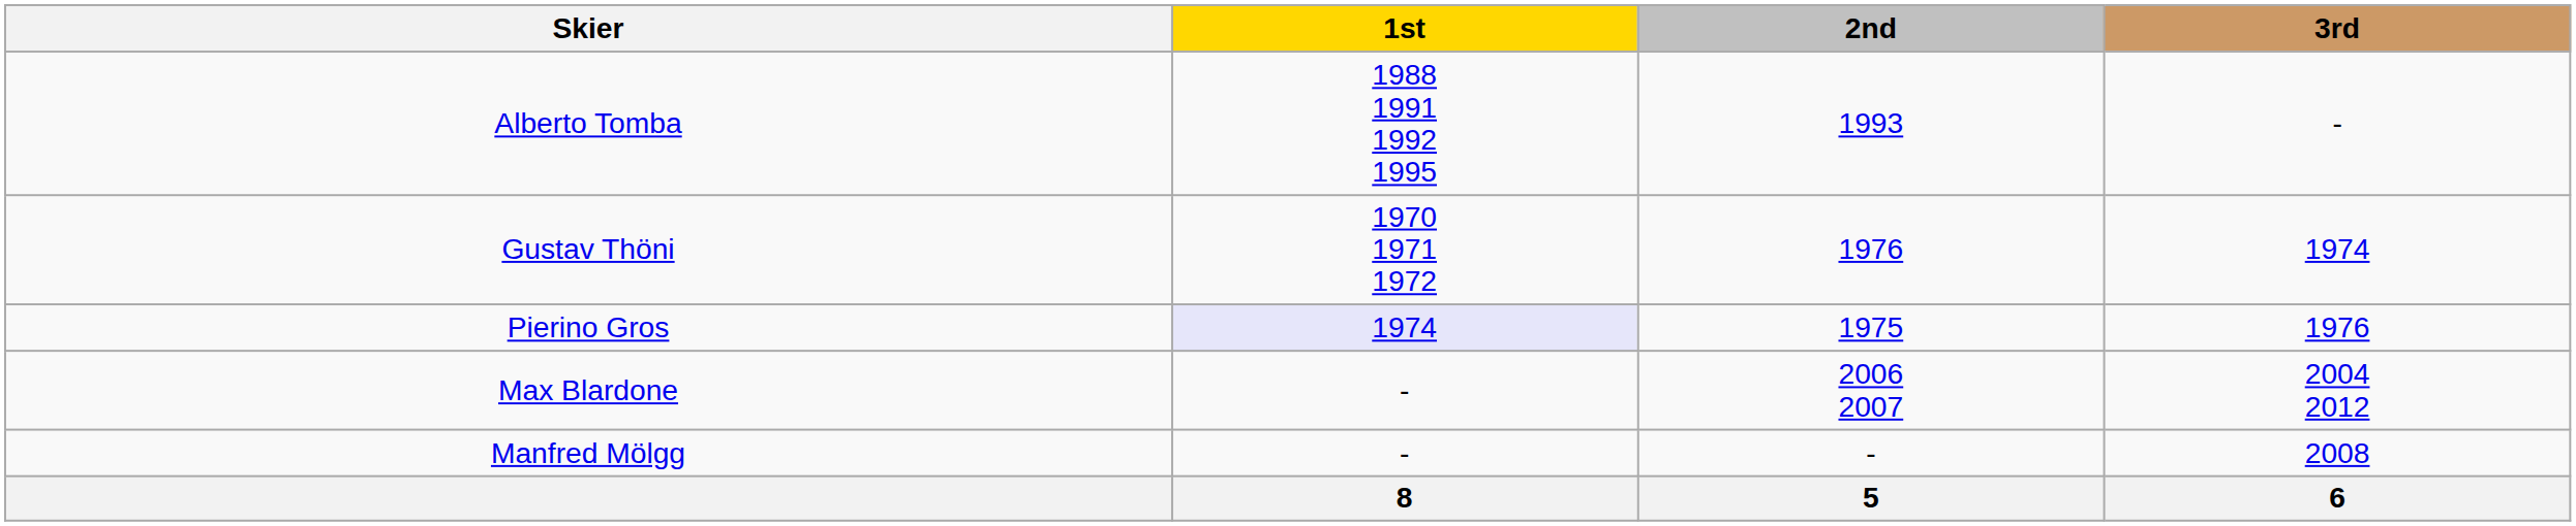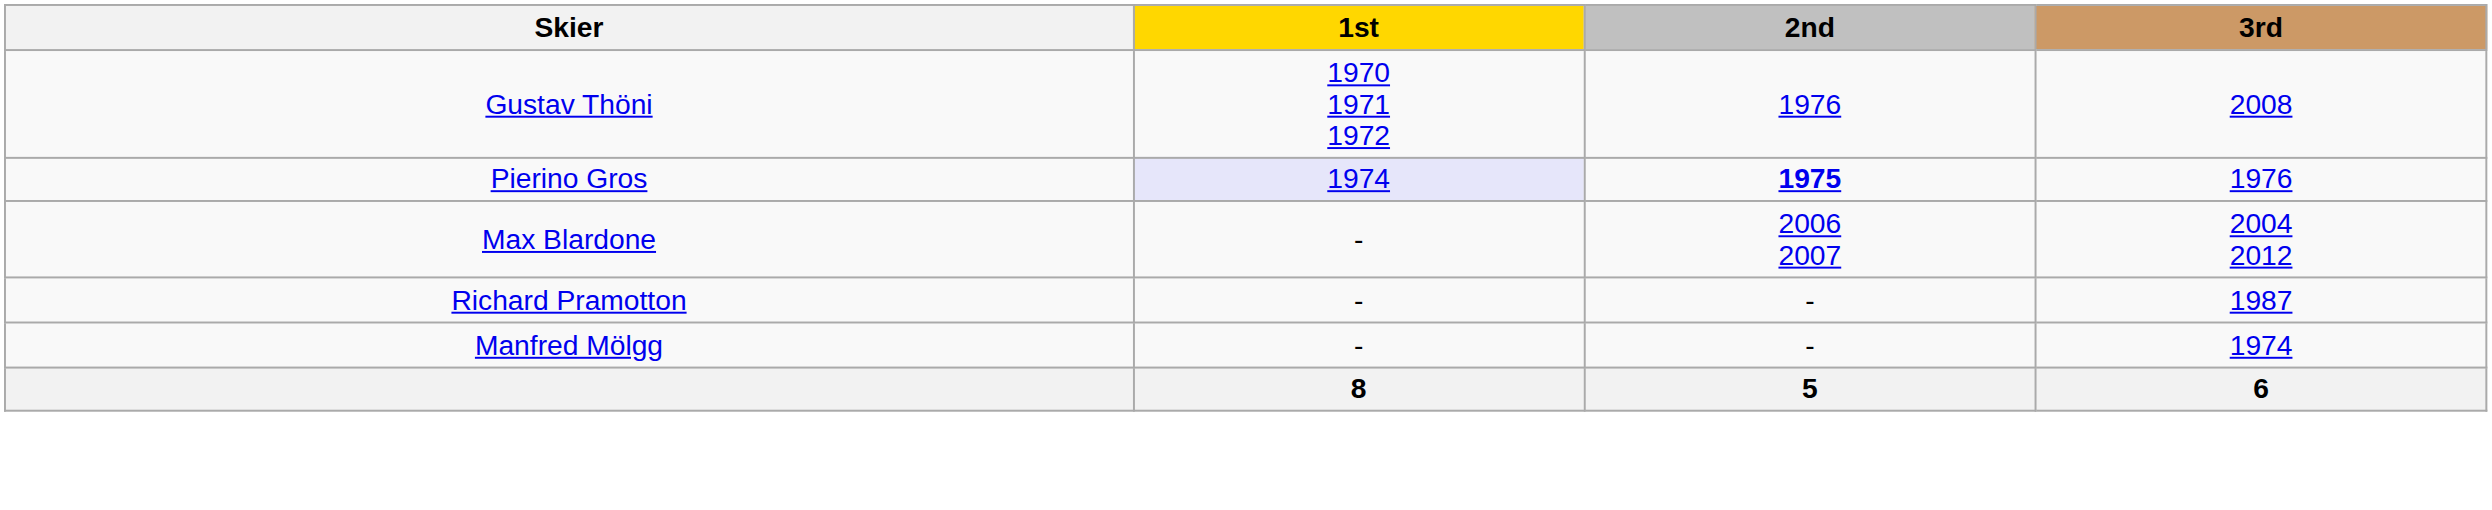- row: Alberto Tomba | 1988 1991 1992 1995 | 1993 | -
Gustav Thöni | 3rd: 1974 -> 2008
Pierino Gros | 2nd: normal -> bold
+ row: Richard Pramotton | - | - | 1987
Manfred Mölgg | 3rd: 2008 -> 1974
